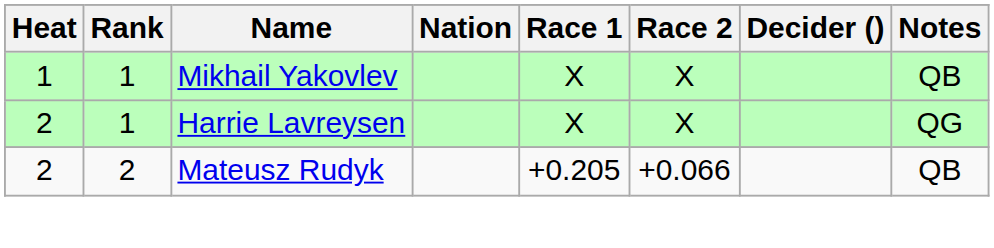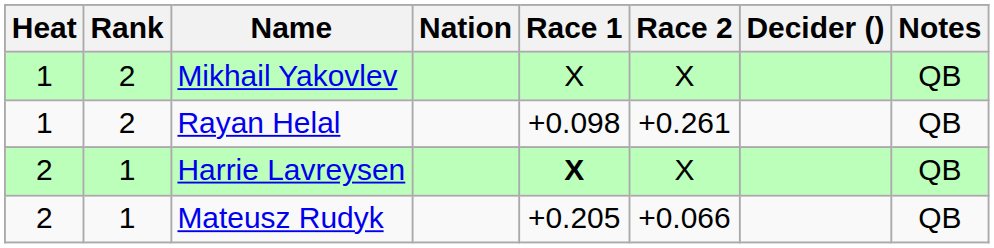Mikhail Yakovlev | Rank: 1 -> 2
+ row: 1 | 2 | Rayan Helal | +0.098 | +0.261 | QB
Harrie Lavreysen | Race 1: normal -> bold
Harrie Lavreysen | Notes: QG -> QB
Mateusz Rudyk | Rank: 2 -> 1
